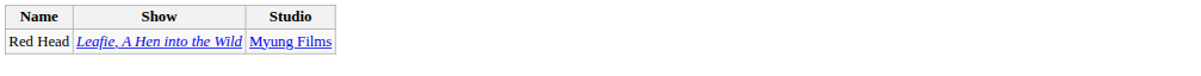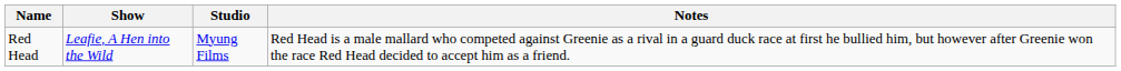+ column: Notes | Red Head is a male mallard who competed against Greenie as a rival in a guard duck race at first he bullied him, but however after Greenie won the race Red Head decided to accept him as a friend.
